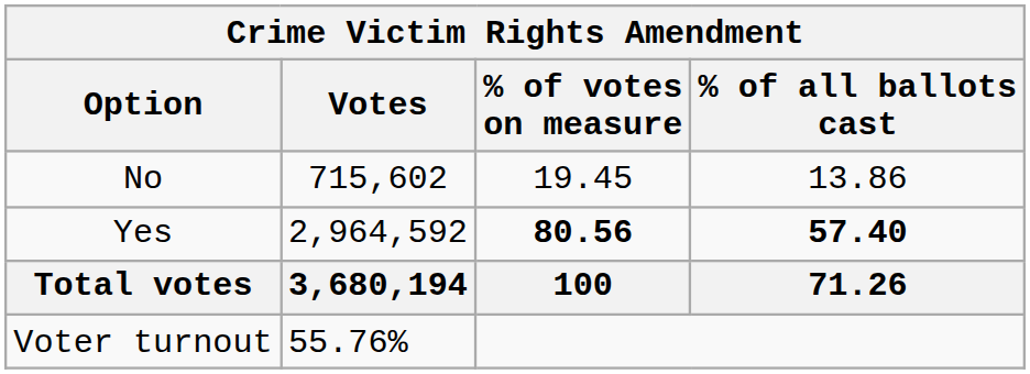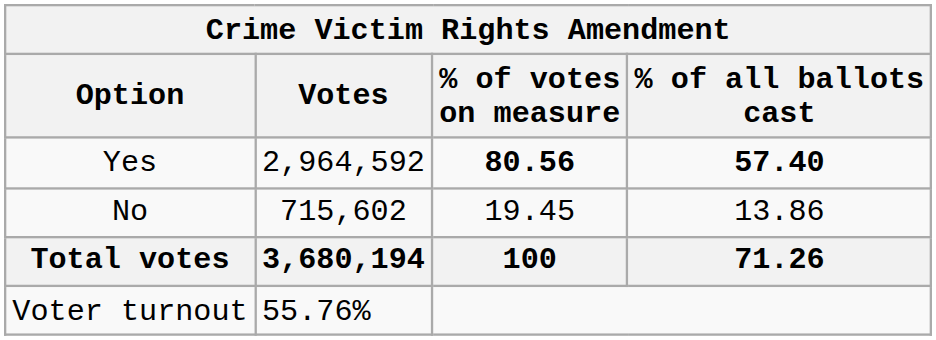rows swapped: Yes <-> No
